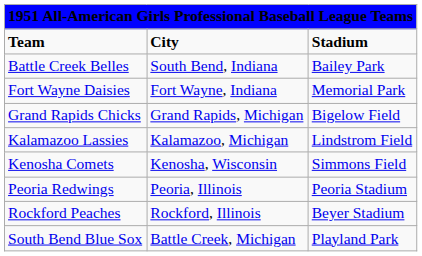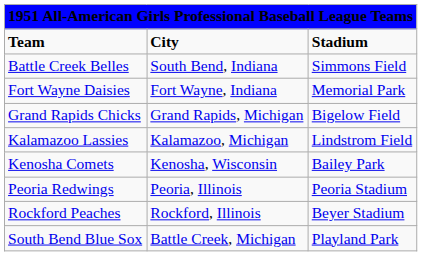Battle Creek Belles | column 3: Bailey Park -> Simmons Field
Kenosha Comets | column 3: Simmons Field -> Bailey Park
